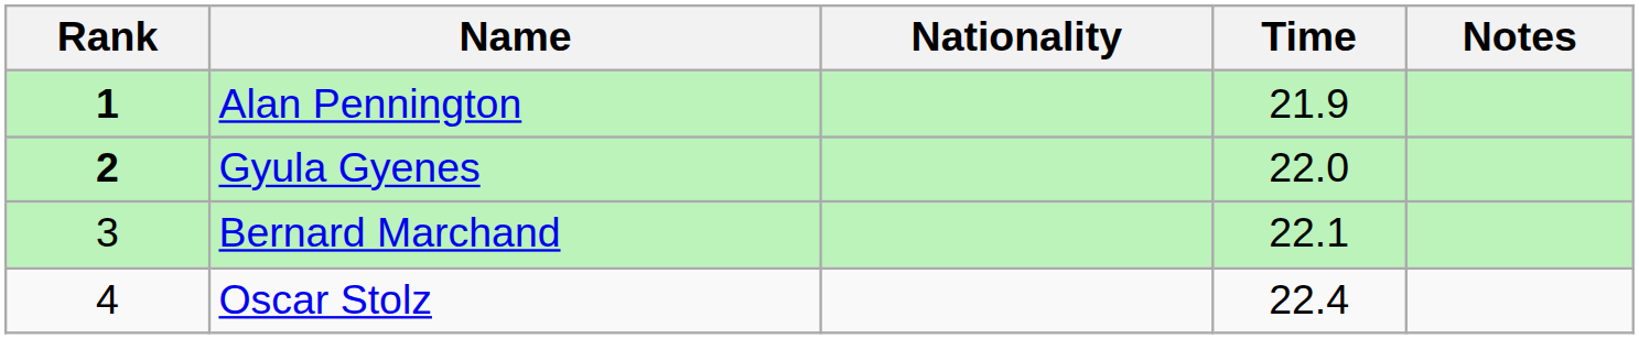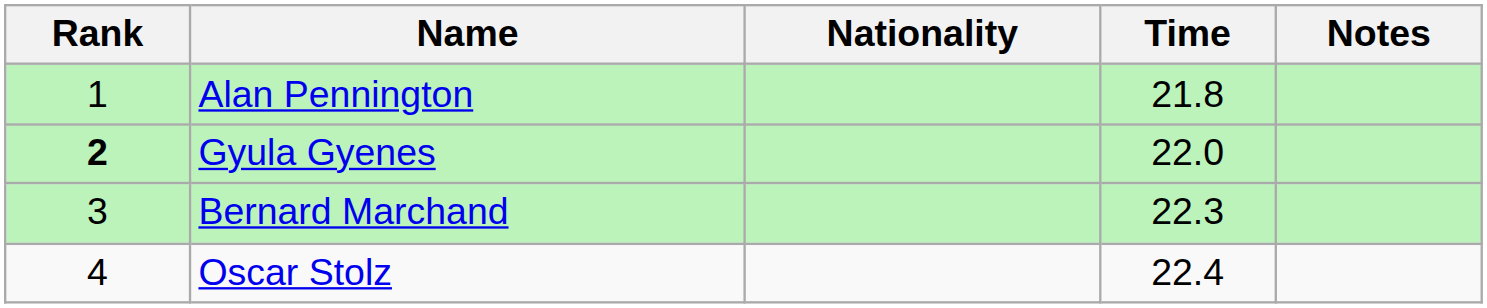Alan Pennington | Rank: bold -> normal
Alan Pennington | Time: 21.9 -> 21.8
Bernard Marchand | Time: 22.1 -> 22.3
